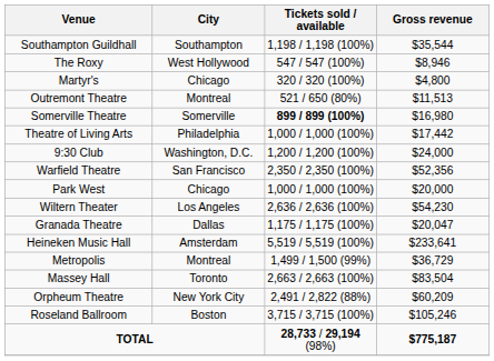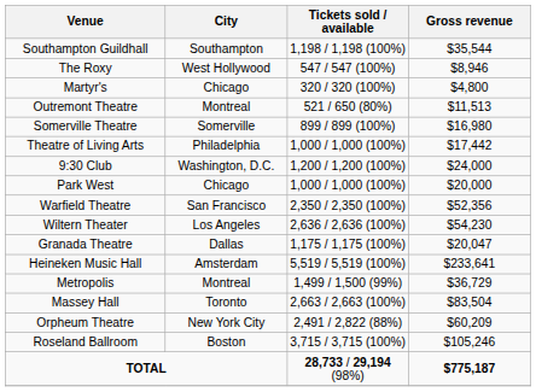Somerville Theatre | Tickets sold / available: bold -> normal
rows swapped: Park West <-> Warfield Theatre
